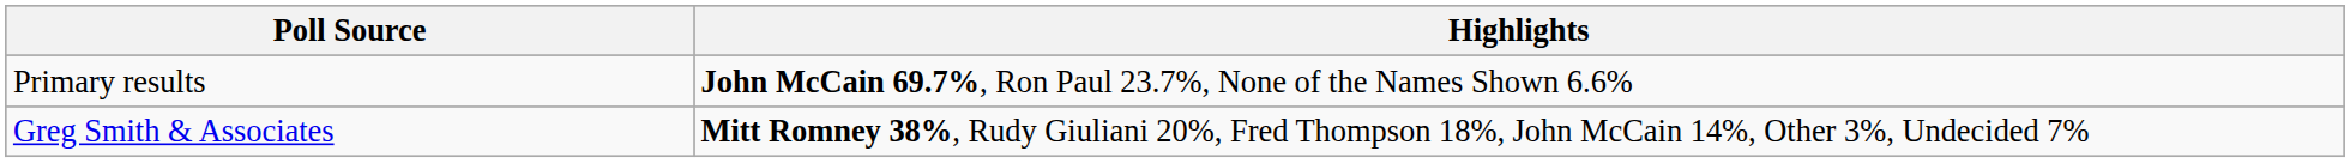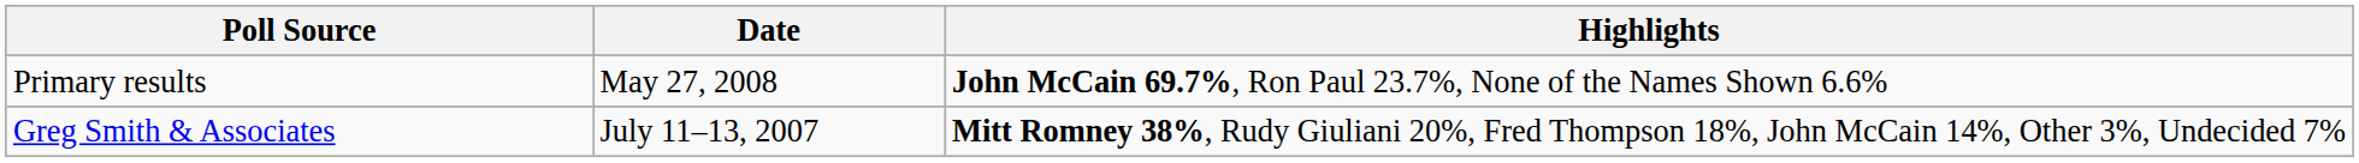+ column: Date | May 27, 2008 | July 11–13, 2007
